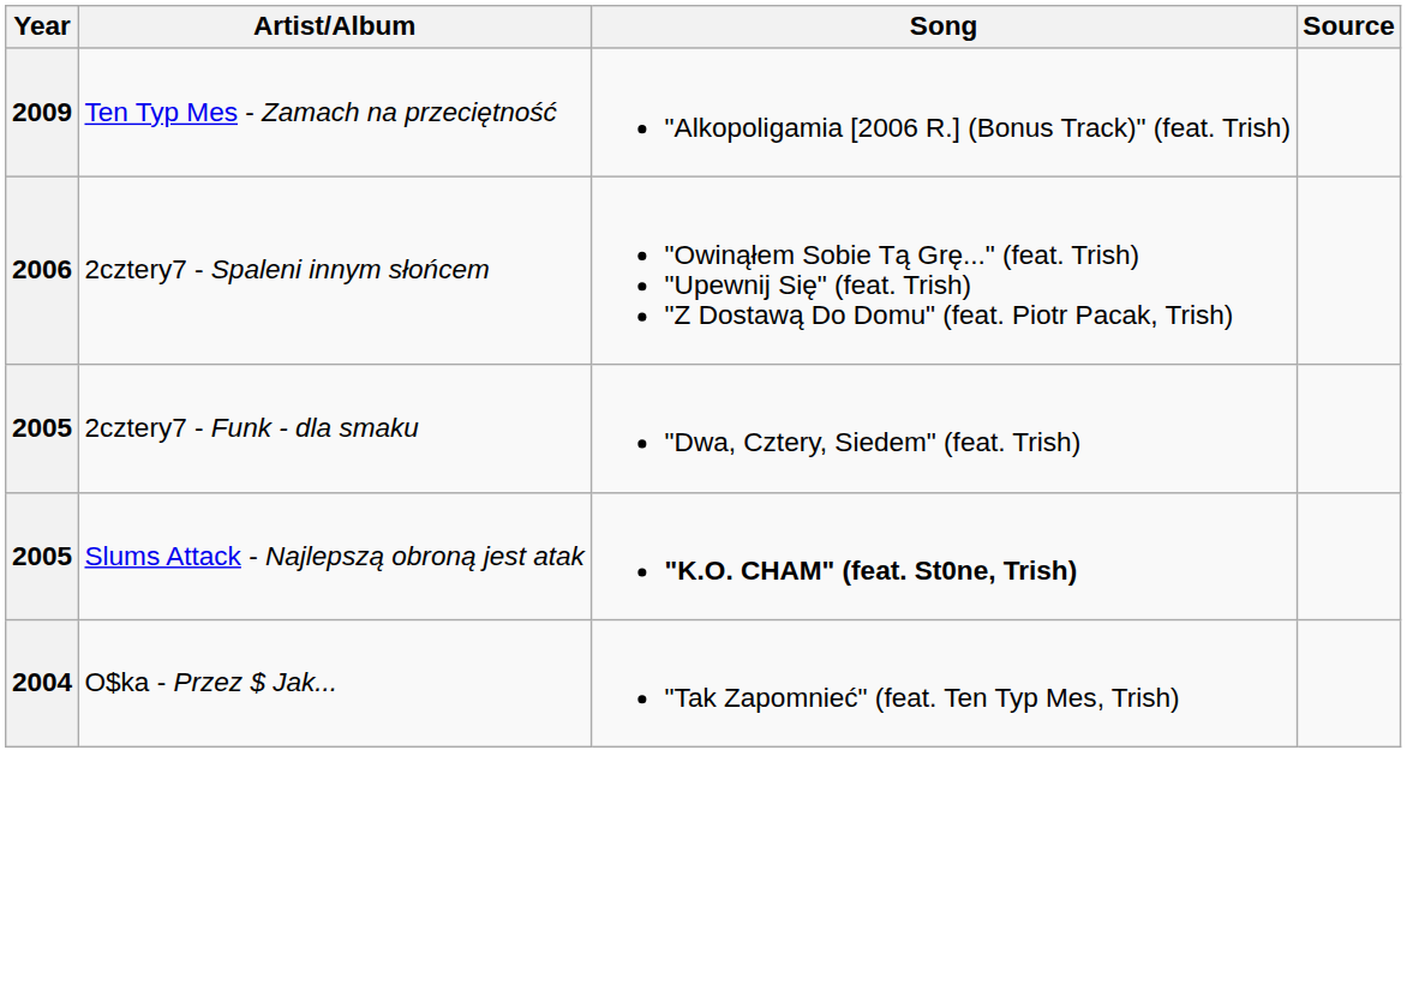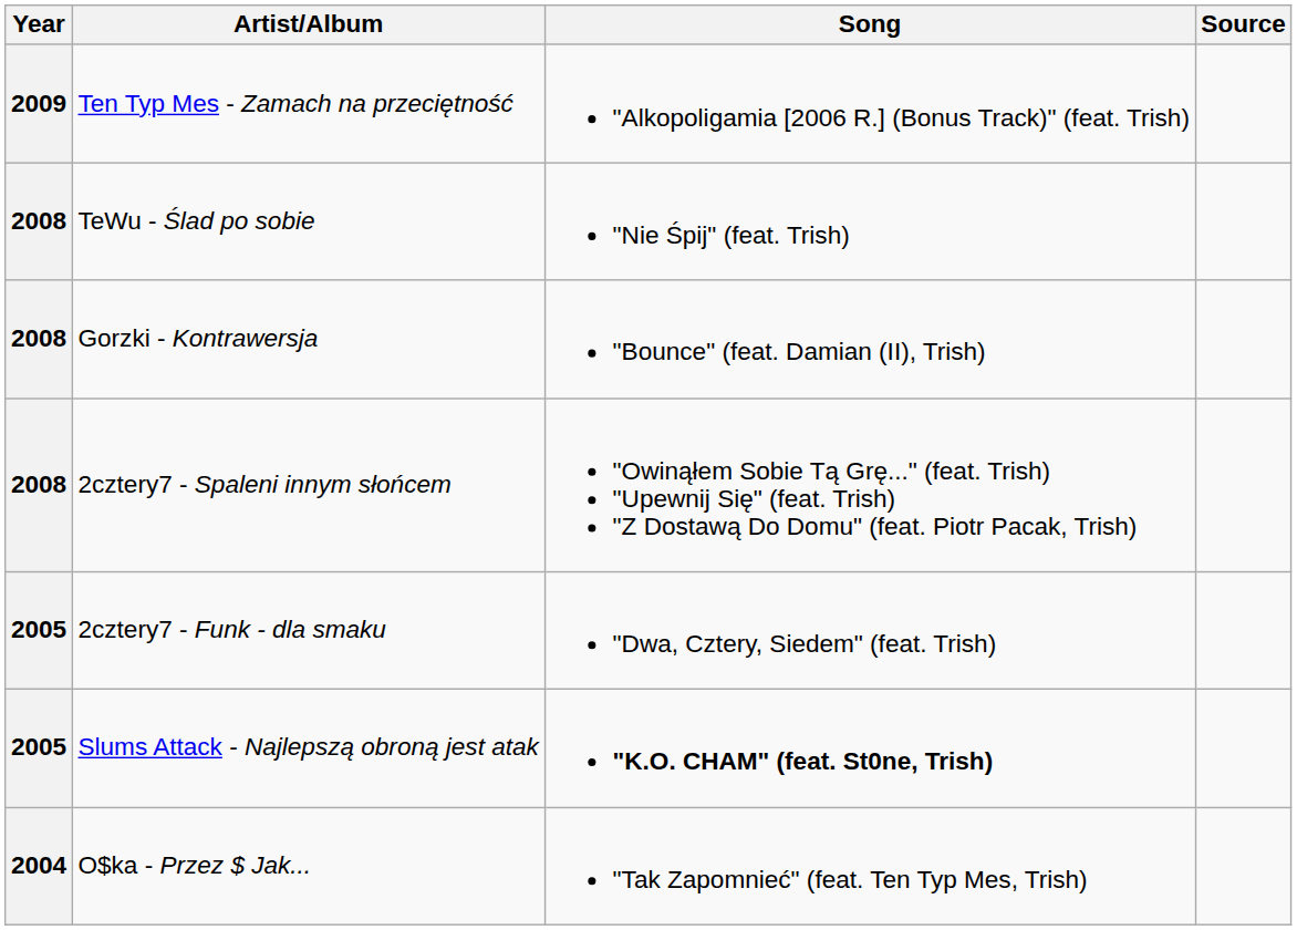+ row: 2008 | TeWu - Ślad po sobie | "Nie Śpij" (feat. Trish)
+ row: 2008 | Gorzki - Kontrawersja | "Bounce" (feat. Damian (II), Trish)
2cztery7 - Spaleni innym słońcem | Year: 2006 -> 2008
